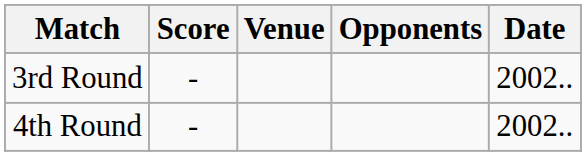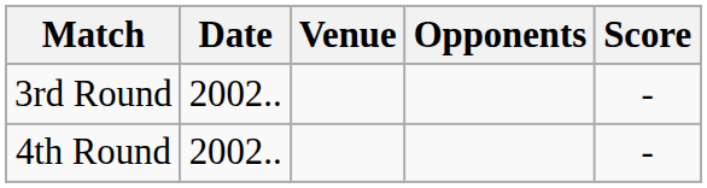columns swapped: Date <-> Score
